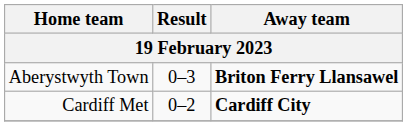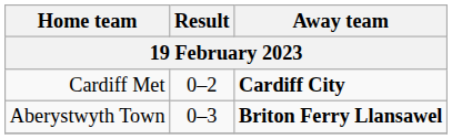rows swapped: Aberystwyth Town <-> Cardiff Met
